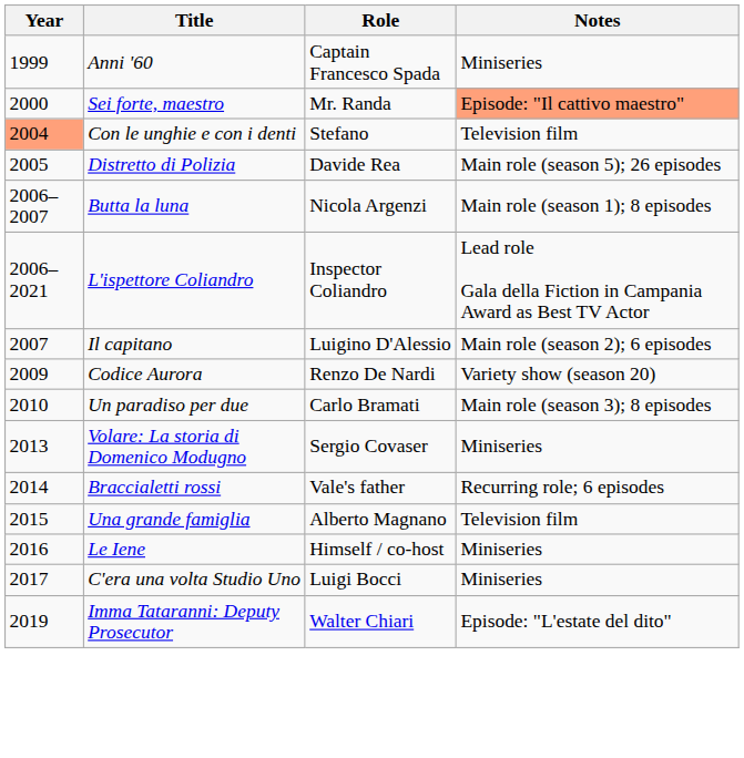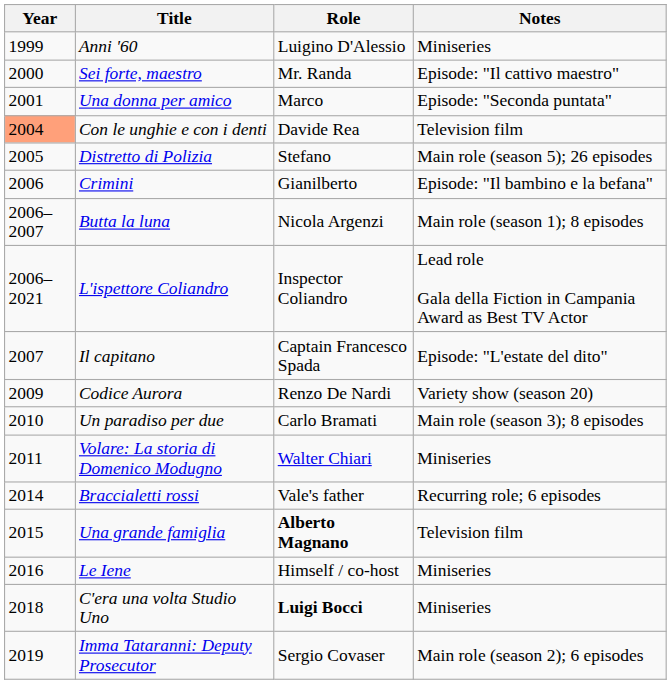Anni '60 | Role: Captain Francesco Spada -> Luigino D'Alessio
Sei forte, maestro | Notes: lightsalmon background -> no background
+ row: 2001 | Una donna per amico | Marco | Episode: "Seconda puntata"
Con le unghie e con i denti | Role: Stefano -> Davide Rea
Distretto di Polizia | Role: Davide Rea -> Stefano
+ row: 2006 | Crimini | Gianilberto | Episode: "Il bambino e la befana"
Il capitano | Role: Luigino D'Alessio -> Captain Francesco Spada
Il capitano | Notes: Main role (season 2); 6 episodes -> Episode: "L'estate del dito"
Volare: La storia di Domenico Modugno | Year: 2013 -> 2011
Volare: La storia di Domenico Modugno | Role: Sergio Covaser -> Walter Chiari
Una grande famiglia | Role: normal -> bold
C'era una volta Studio Uno | Year: 2017 -> 2018
C'era una volta Studio Uno | Role: normal -> bold
Imma Tataranni: Deputy Prosecutor | Role: Walter Chiari -> Sergio Covaser
Imma Tataranni: Deputy Prosecutor | Notes: Episode: "L'estate del dito" -> Main role (season 2); 6 episodes
